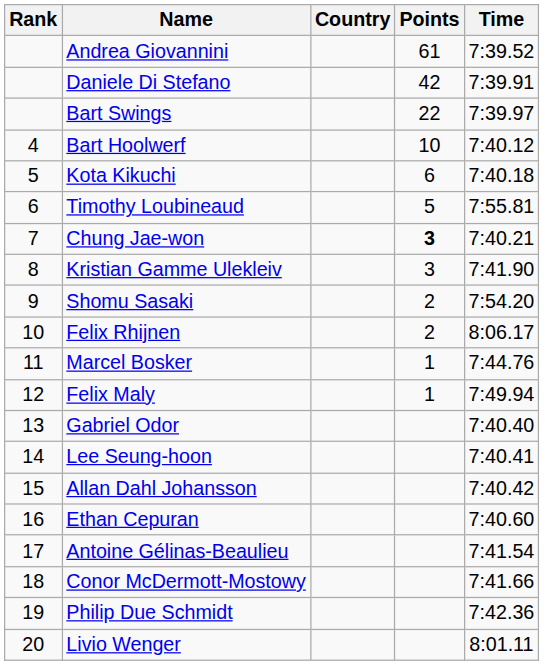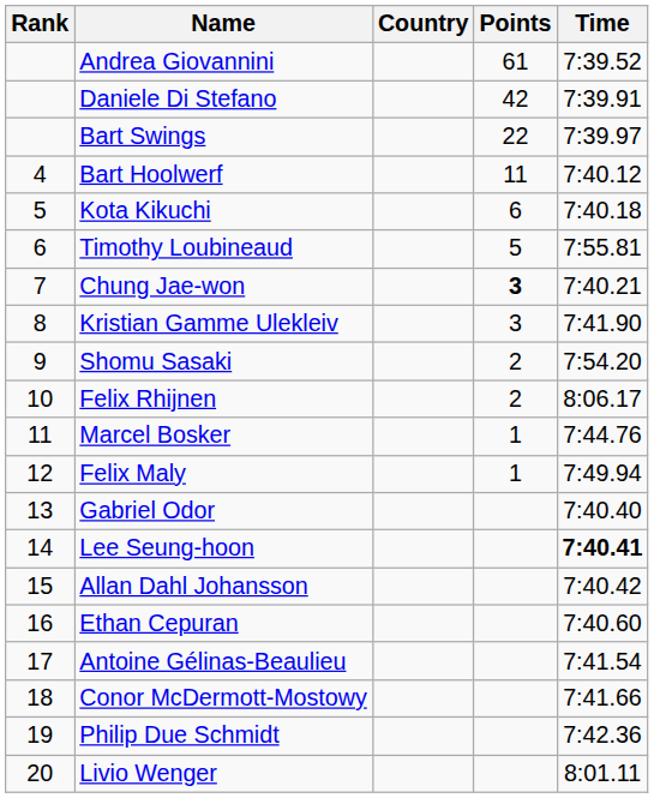Bart Hoolwerf | Points: 10 -> 11
Lee Seung-hoon | Time: normal -> bold
